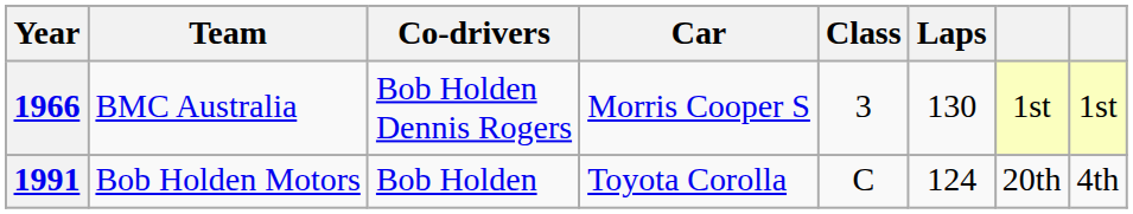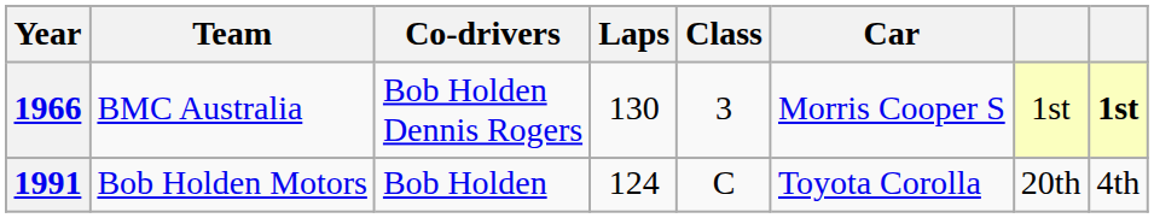columns swapped: Car <-> Laps
1966 | column 8: normal -> bold
